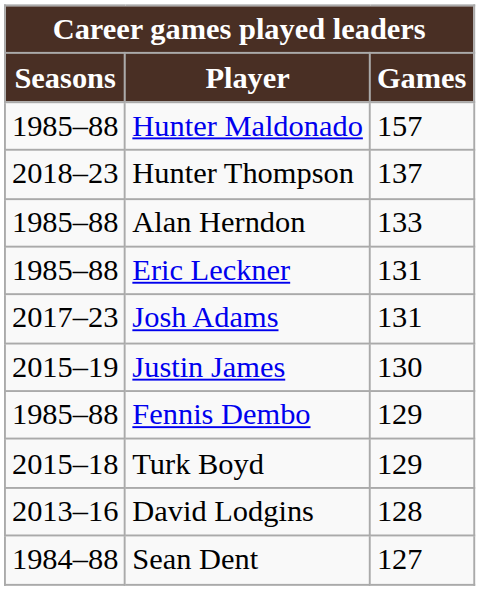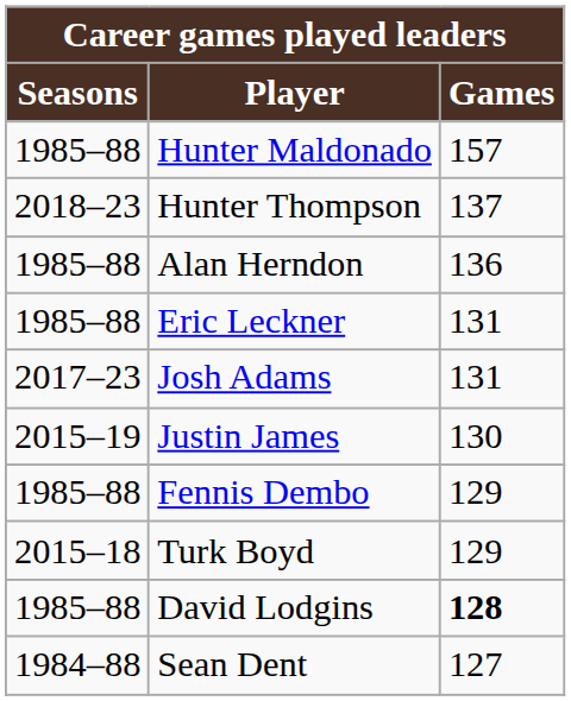Alan Herndon | Games: 133 -> 136
David Lodgins | Seasons: 2013–16 -> 1985–88
David Lodgins | Games: normal -> bold
